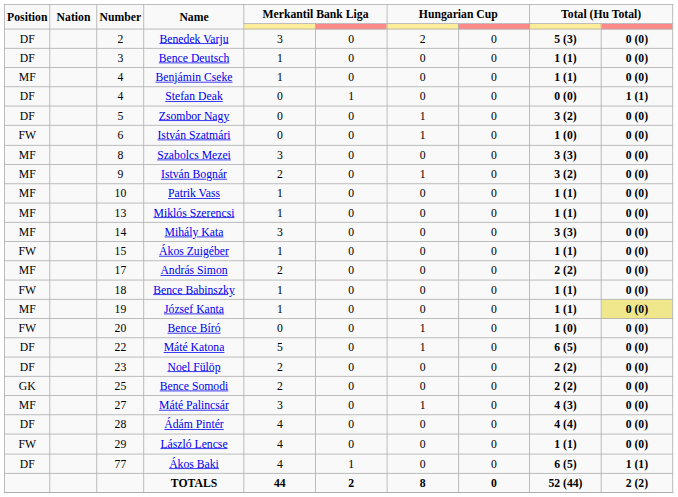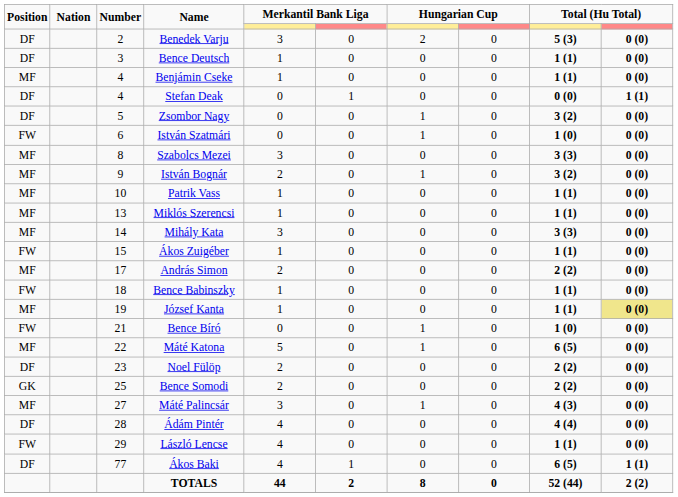Bence Bíró | Number: 20 -> 21
Máté Katona | Position: DF -> MF
